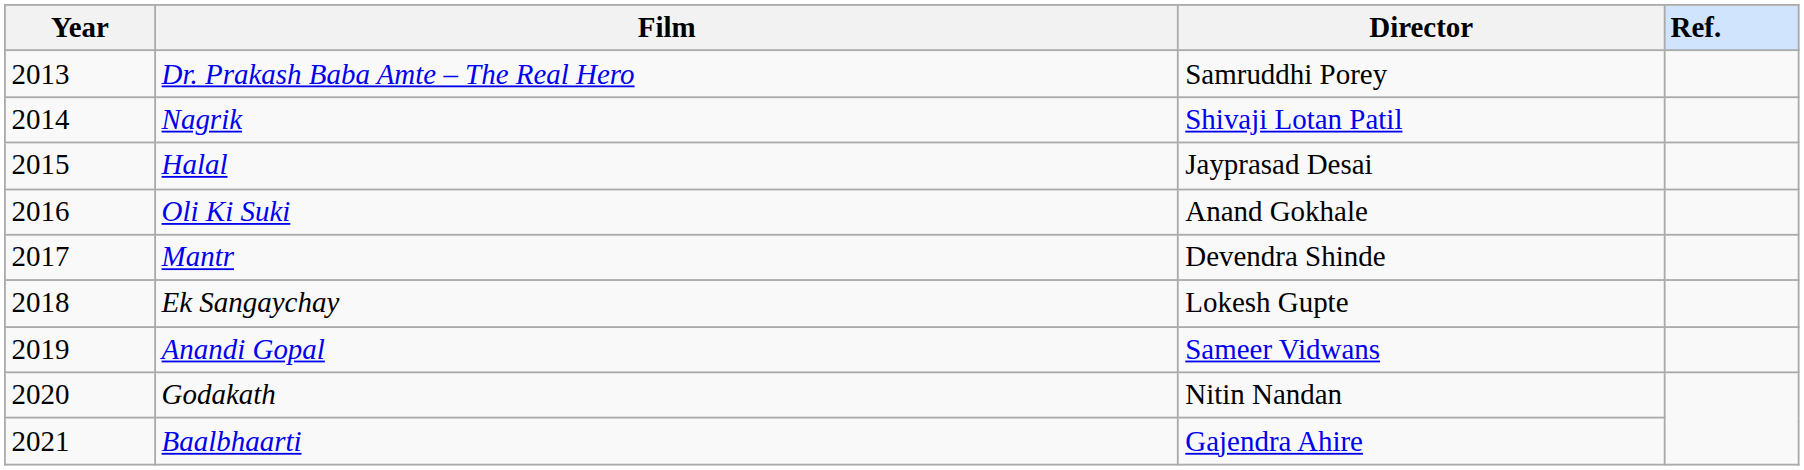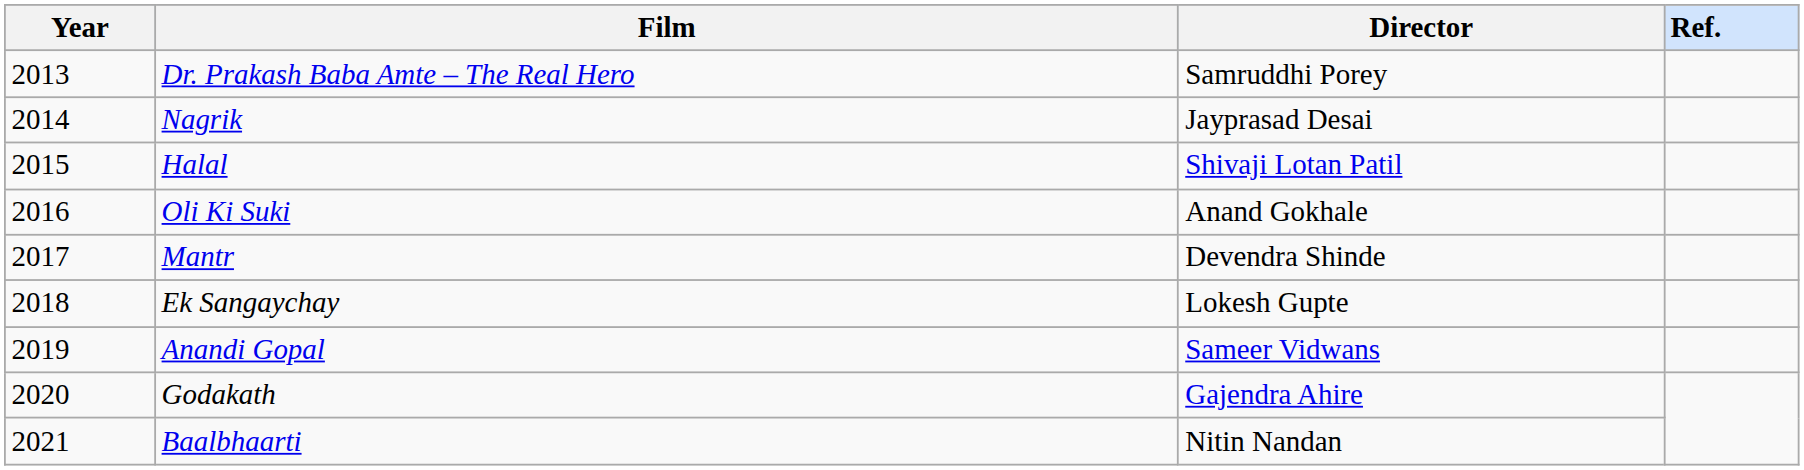Nagrik | Director: Shivaji Lotan Patil -> Jayprasad Desai
Halal | Director: Jayprasad Desai -> Shivaji Lotan Patil
Godakath | Director: Nitin Nandan -> Gajendra Ahire
Baalbhaarti | Director: Gajendra Ahire -> Nitin Nandan
